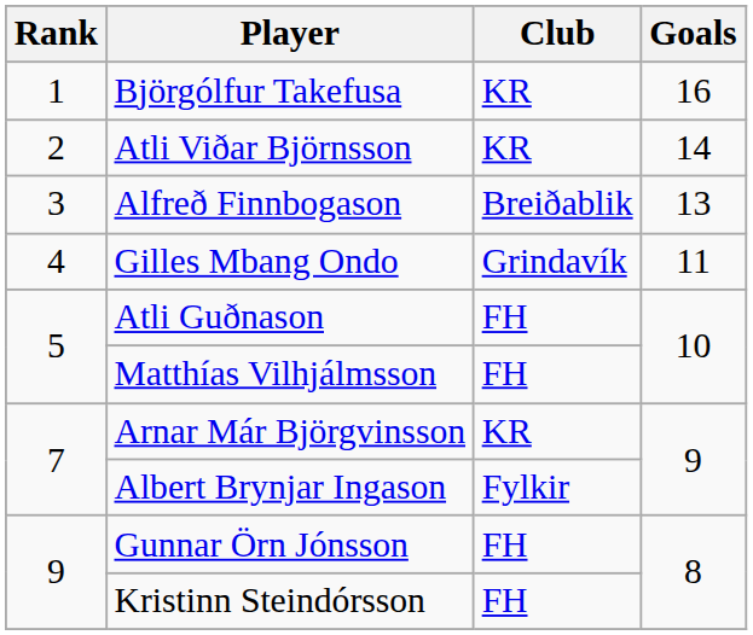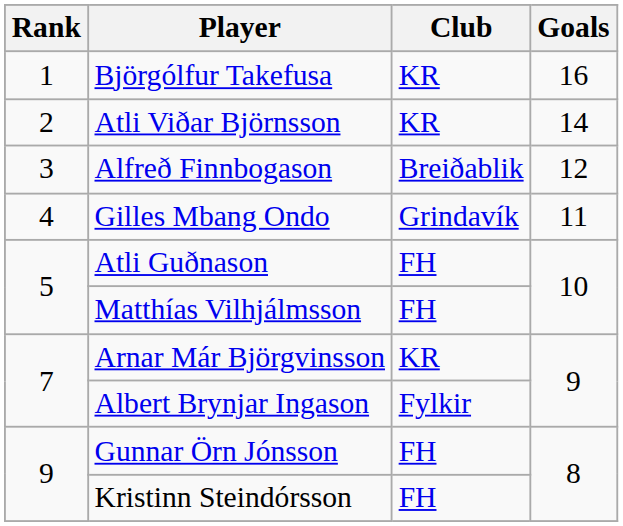Alfreð Finnbogason | Goals: 13 -> 12
